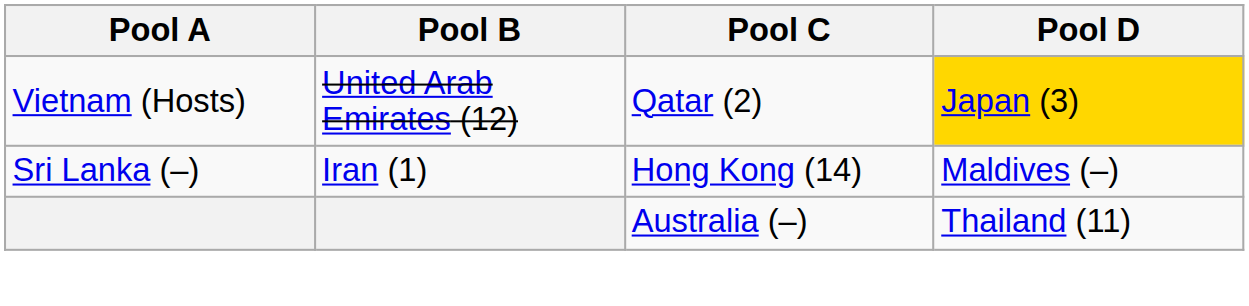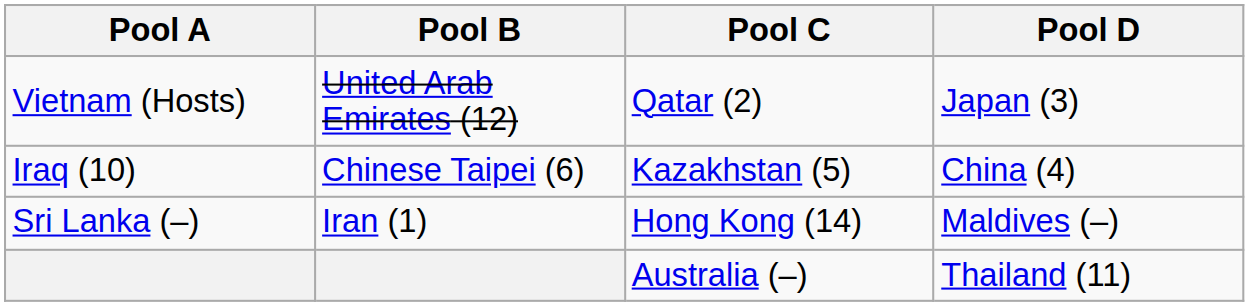Vietnam (Hosts) | Pool D: gold background -> no background
+ row: Iraq (10) | Chinese Taipei (6) | Kazakhstan (5) | China (4)
